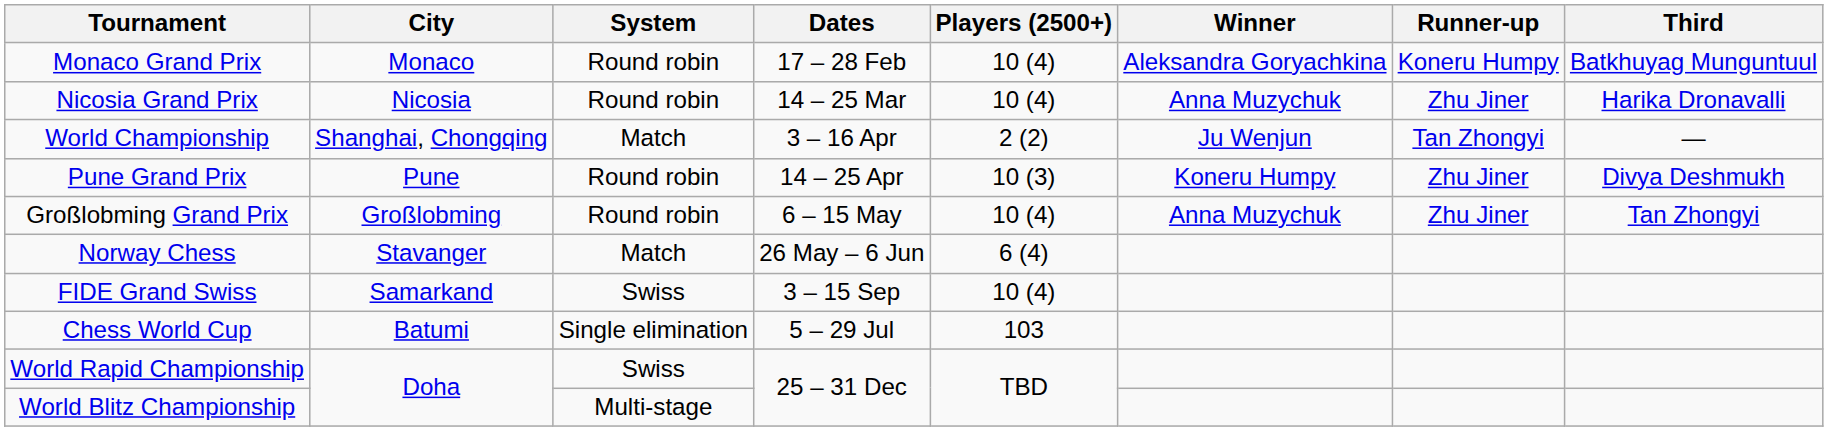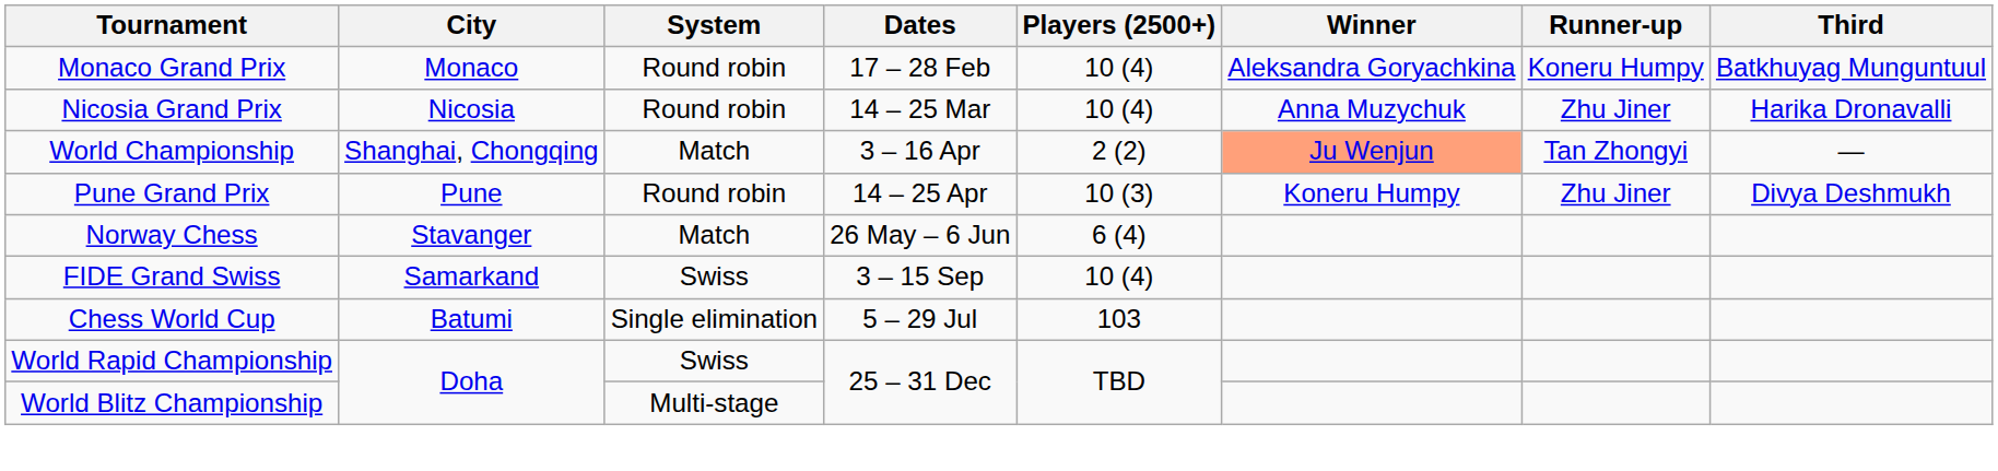World Championship | Winner: no background -> lightsalmon background
- row: Großlobming Grand Prix | Großlobming | Round robin | 6 – 15 May | 10 (4) | Anna Muzychuk | Zhu Jiner | Tan Zhongyi
